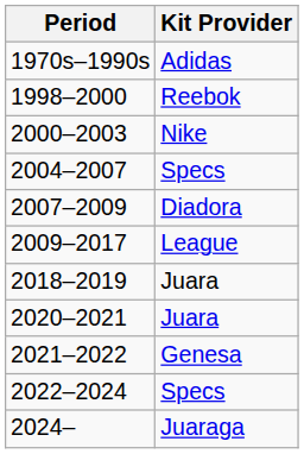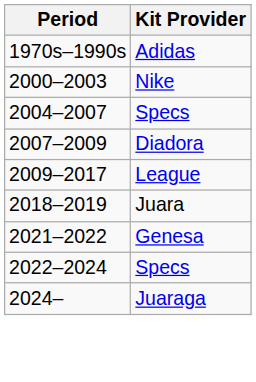- row: 1998–2000 | Reebok
- row: 2020–2021 | Juara
